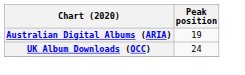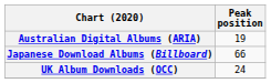+ row: Japanese Download Albums (Billboard) | 66
